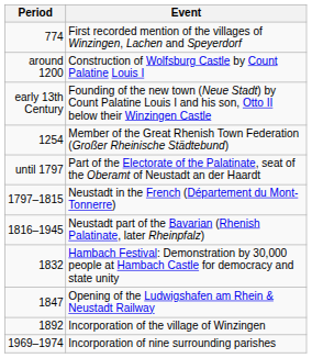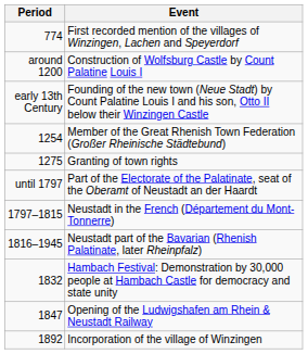+ row: 1275 | Granting of town rights
- row: 1969–1974 | Incorporation of nine surrounding parishes
